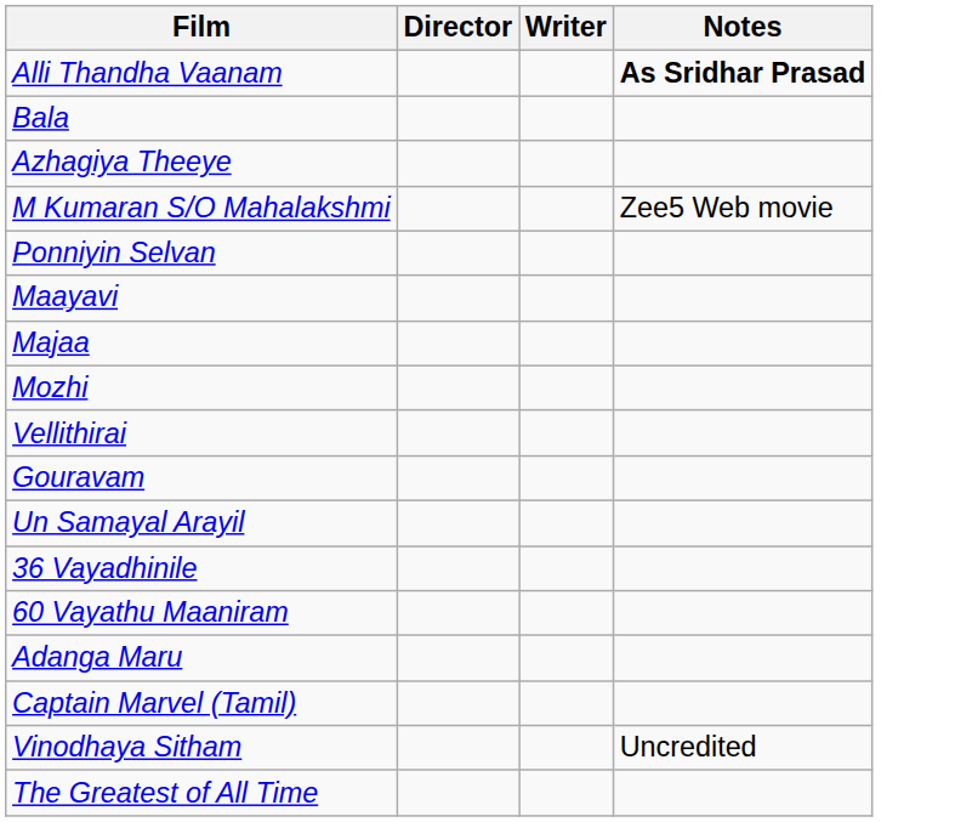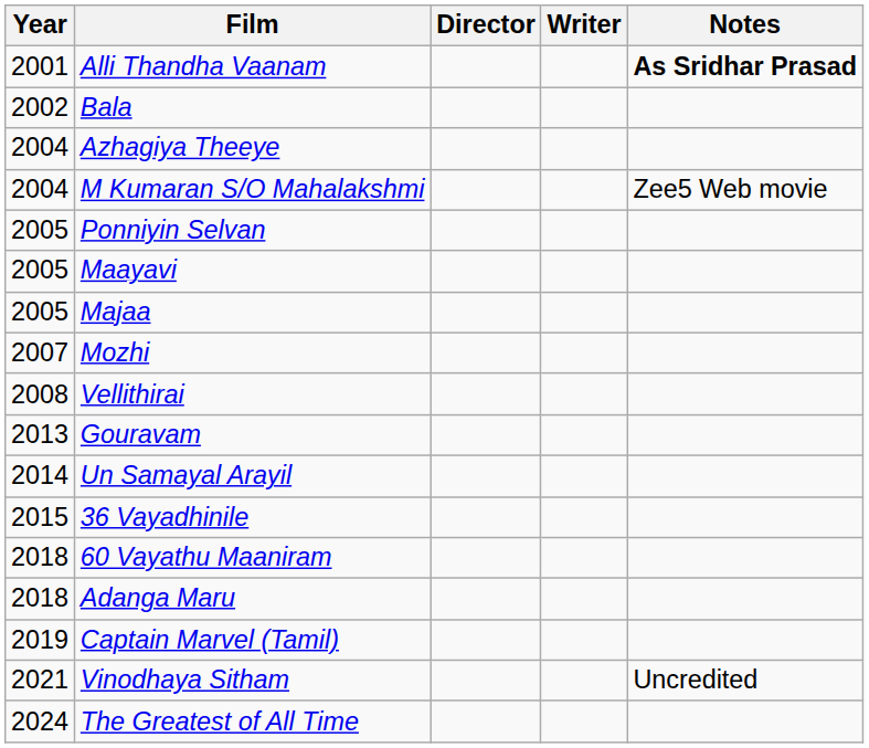+ column: Year | 2001 | 2002 | 2004 | 2004 | 2005 | 2005 | 2005 | 2007 | 2008 | 2013 | 2014 | 2015 | 2018 | 2018 | 2019 | 2021 | 2024
